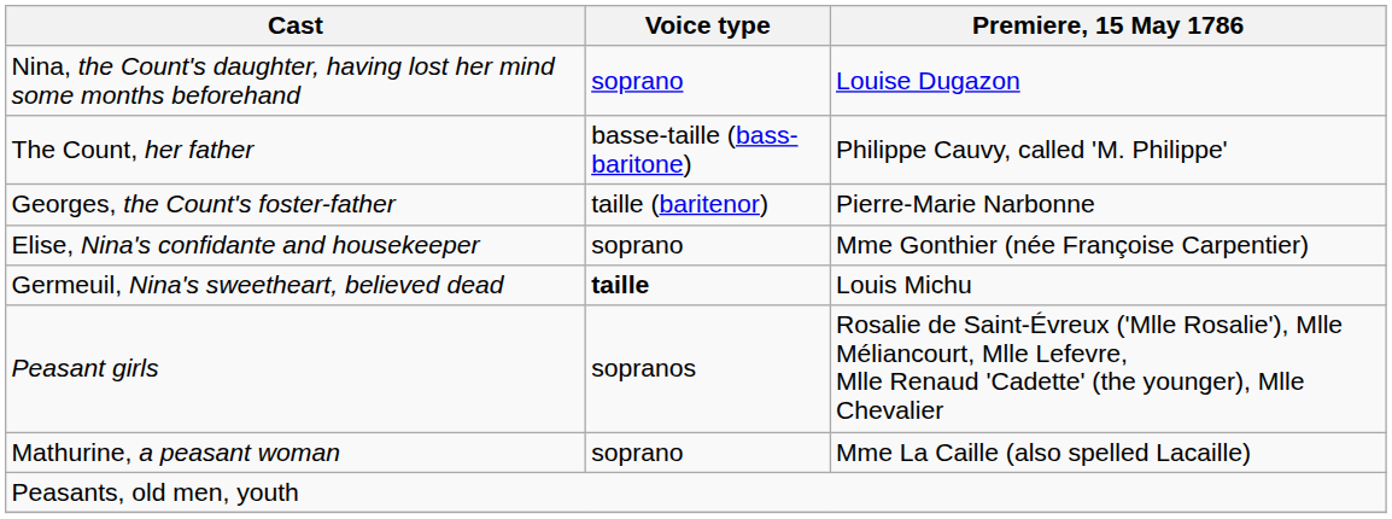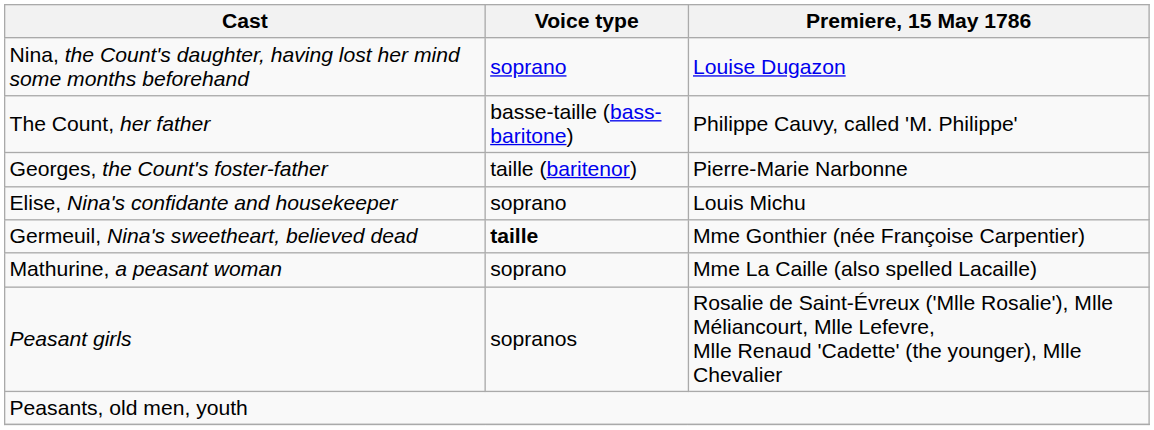Elise, Nina's confidante and housekeeper | Premiere, 15 May 1786: Mme Gonthier (née Françoise Carpentier) -> Louis Michu
Germeuil, Nina's sweetheart, believed dead | Premiere, 15 May 1786: Louis Michu -> Mme Gonthier (née Françoise Carpentier)
rows swapped: Mathurine, a peasant woman <-> Peasant girls
